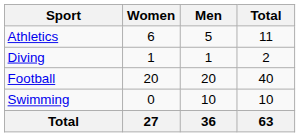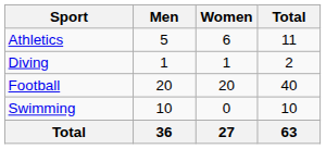columns swapped: Men <-> Women
